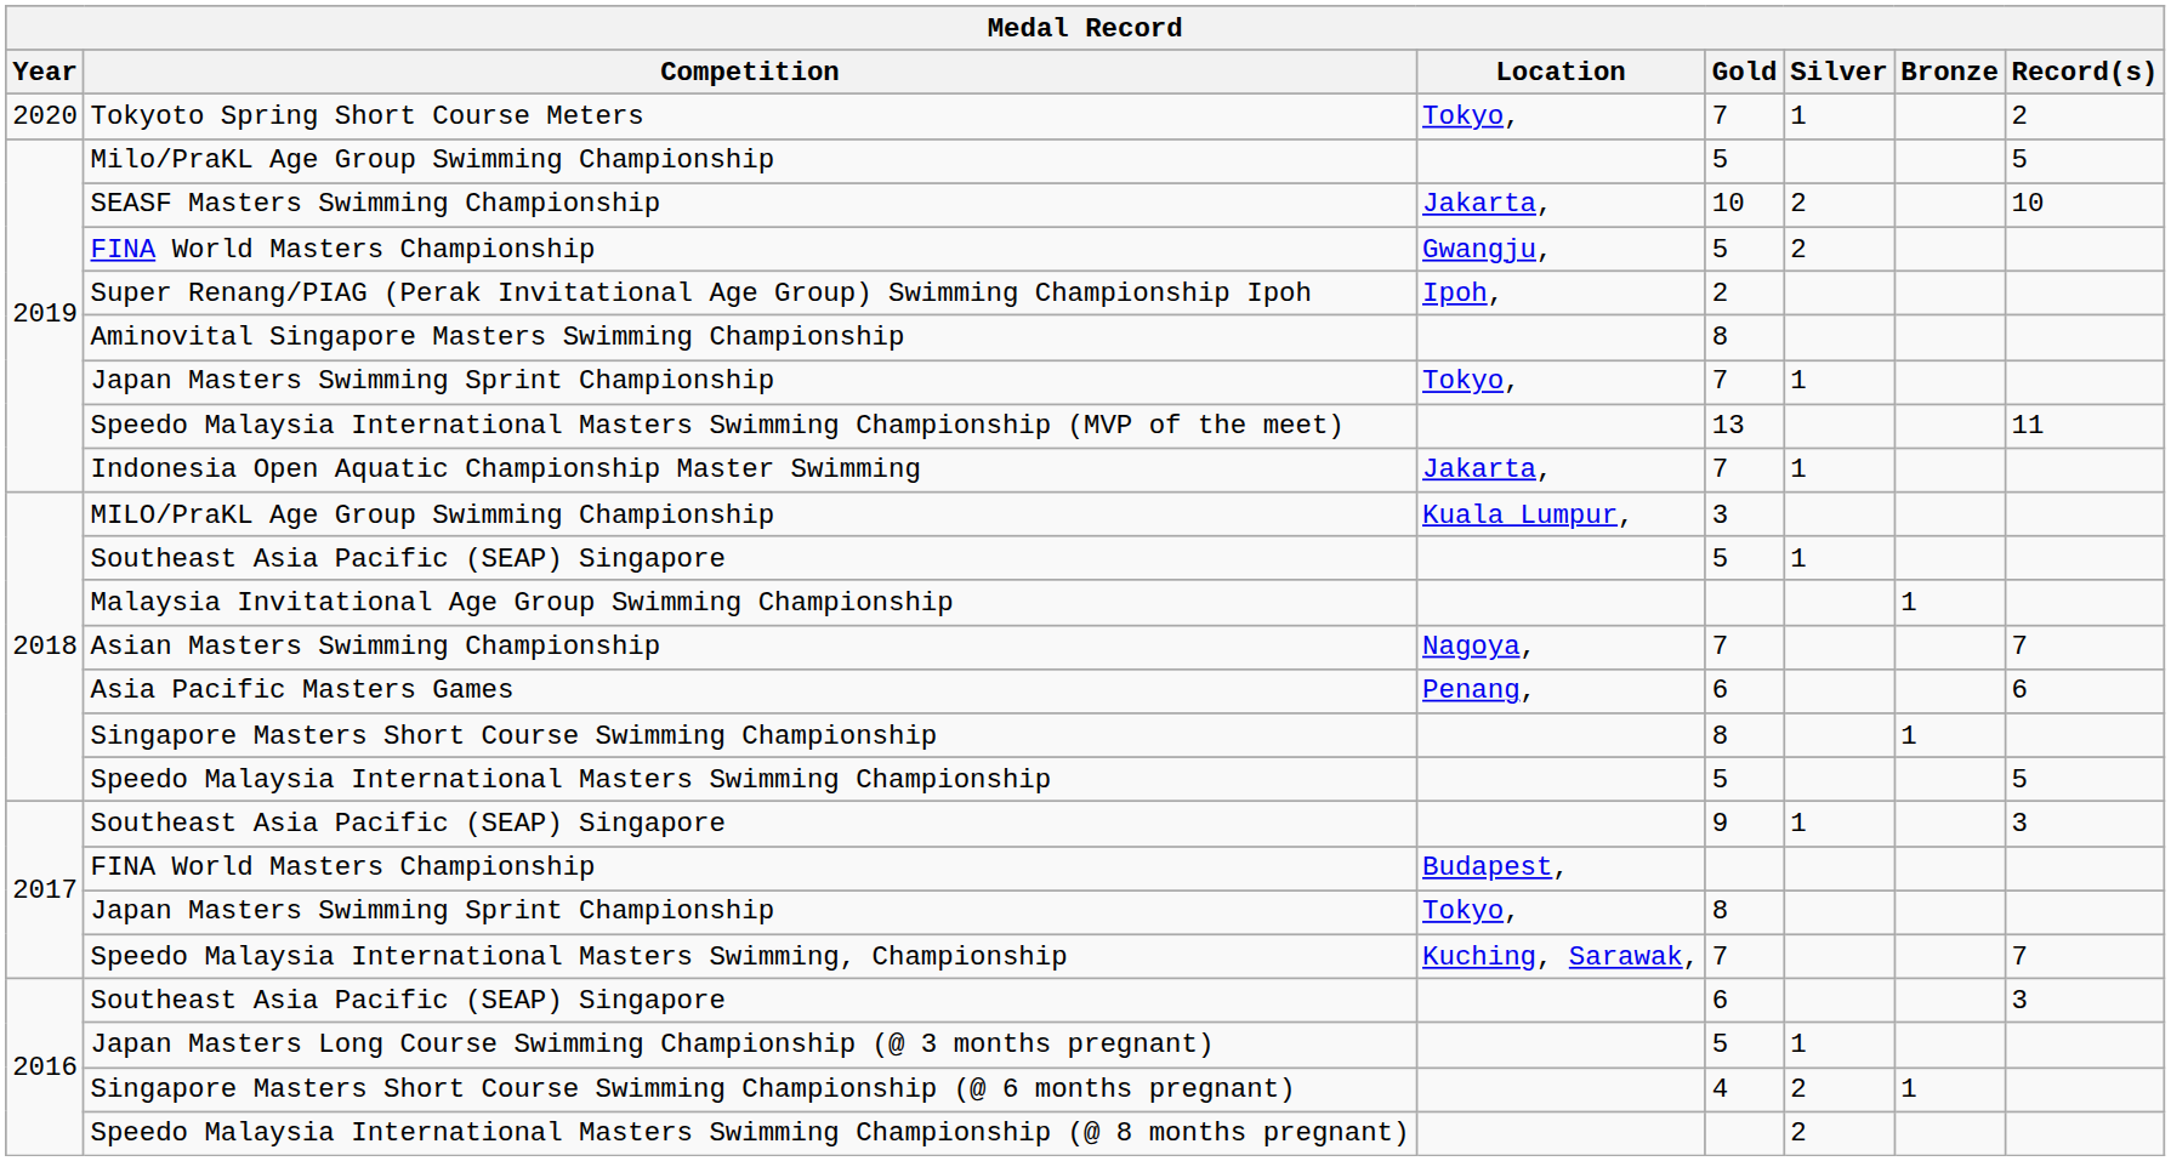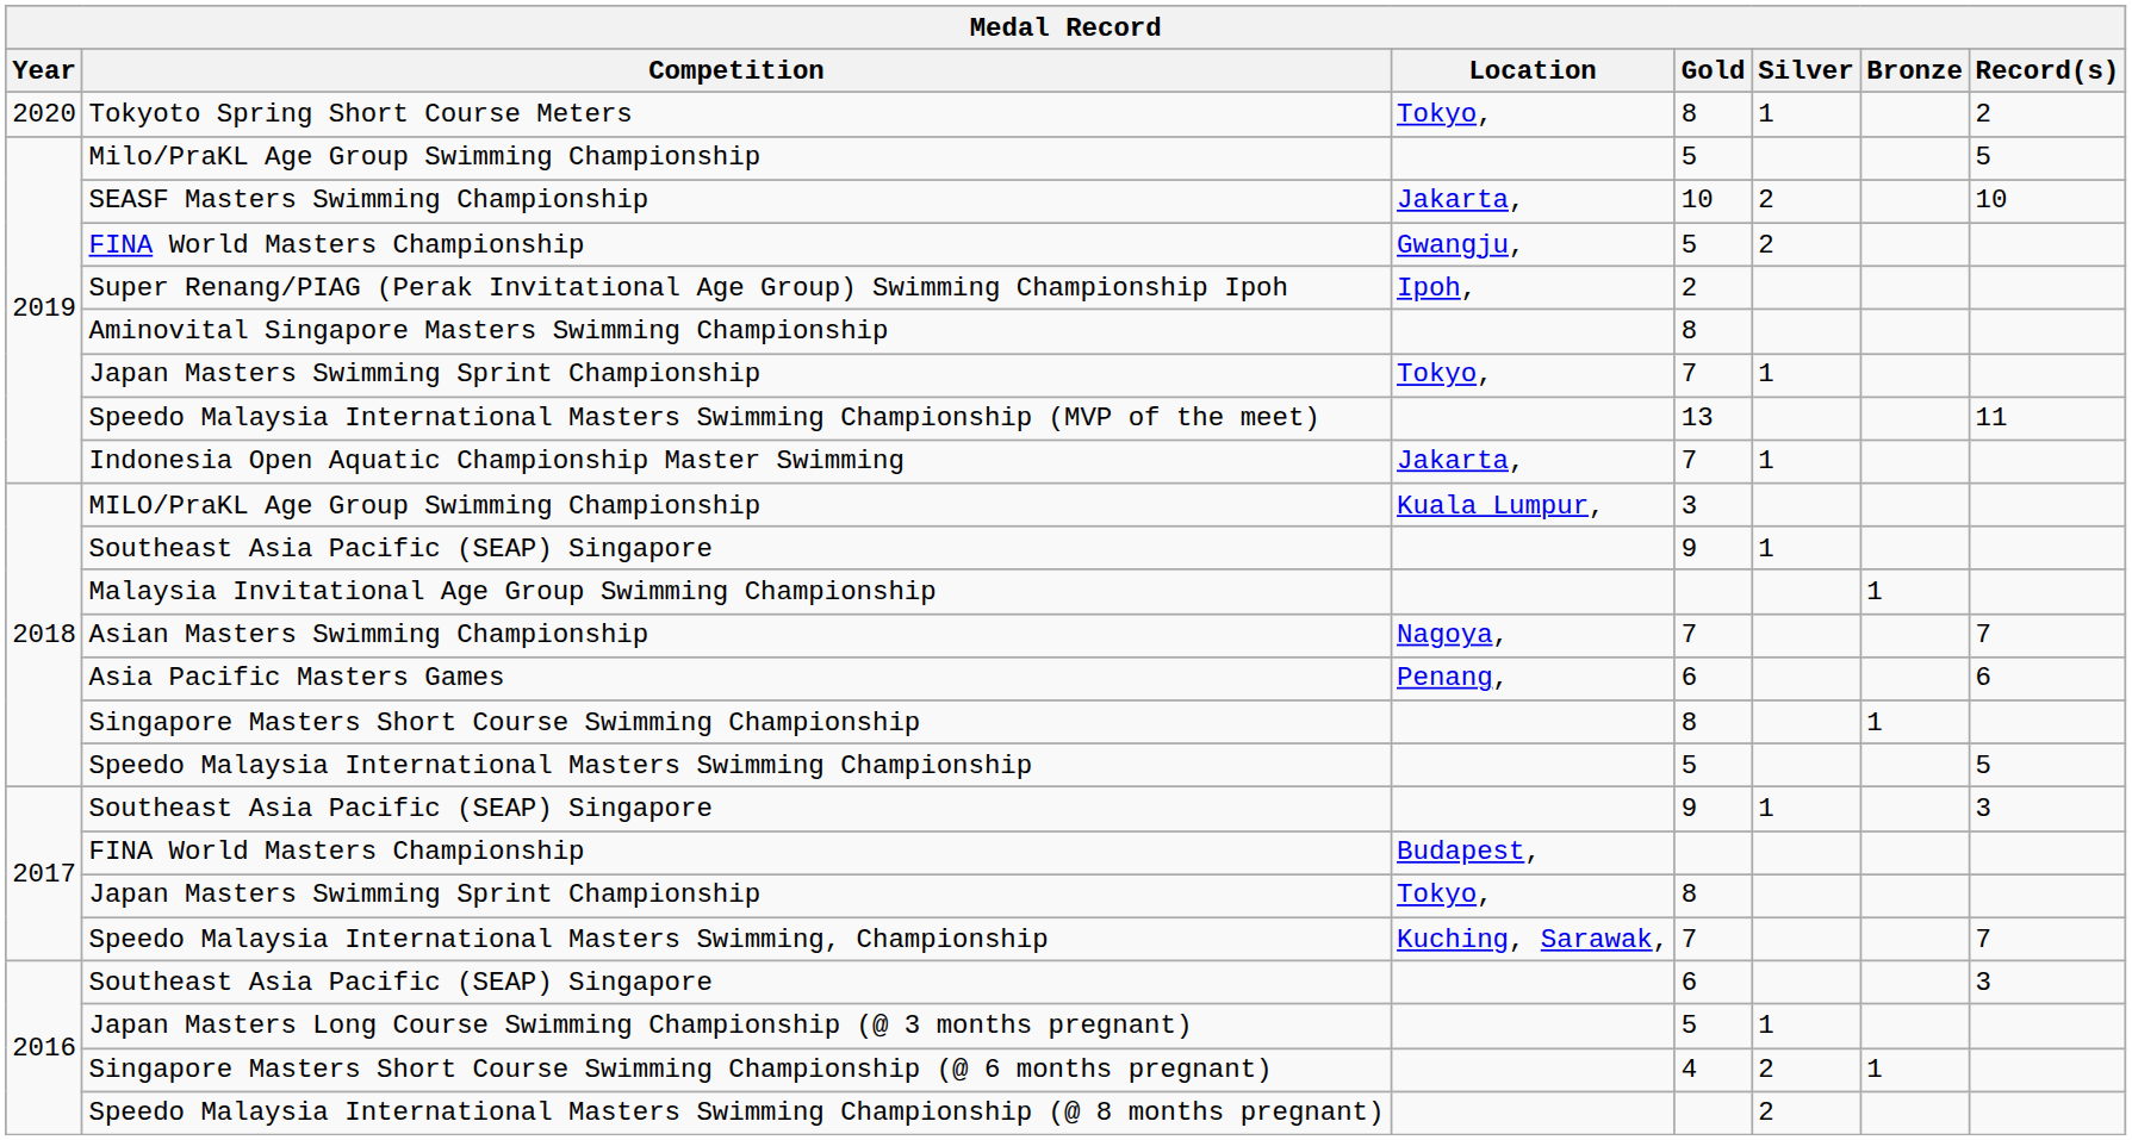Tokyoto Spring Short Course Meters | Gold: 7 -> 8
2018 / Southeast Asia Pacific (SEAP) Singapore | Gold: 5 -> 9
